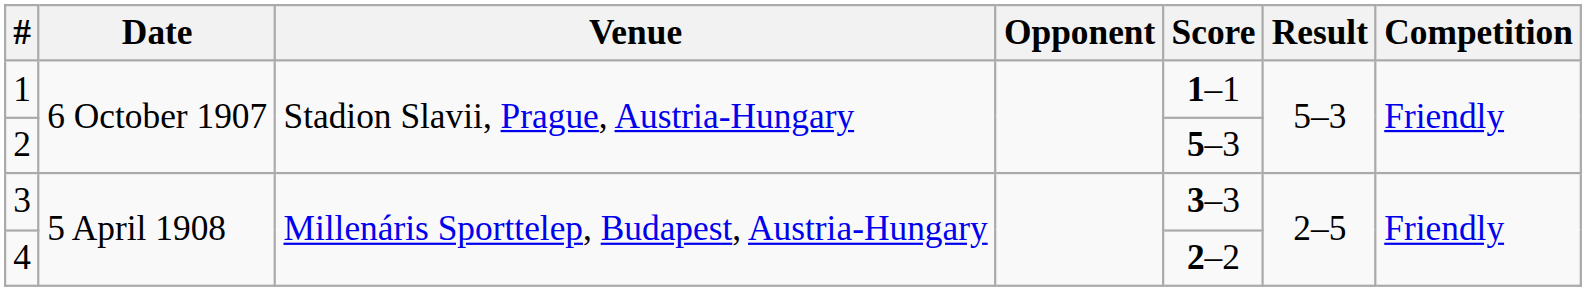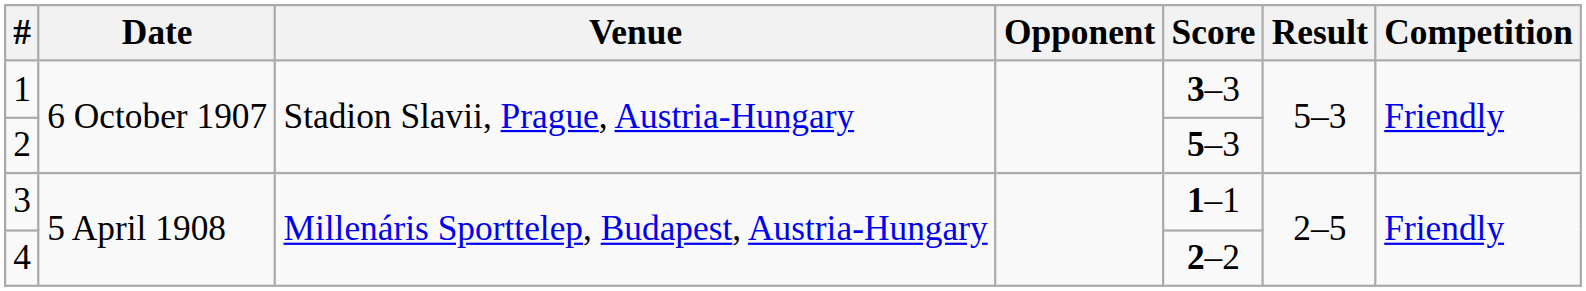1 | Score: 1–1 -> 3–3
3 | Score: 3–3 -> 1–1
